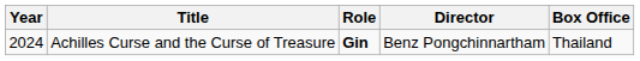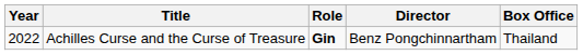Achilles Curse and the Curse of Treasure | Year: 2024 -> 2022
